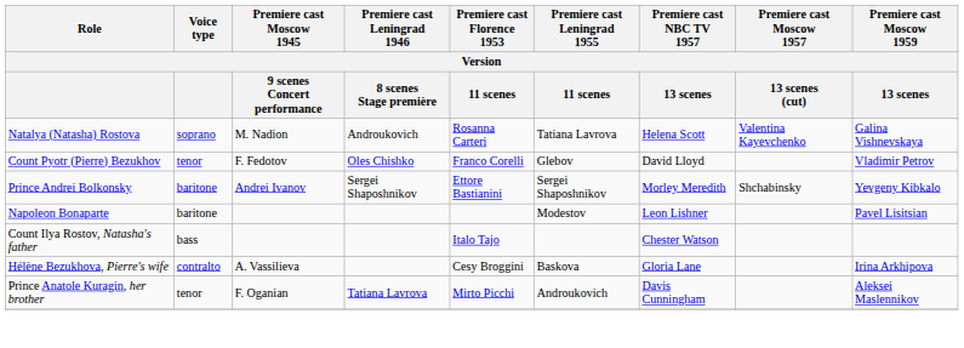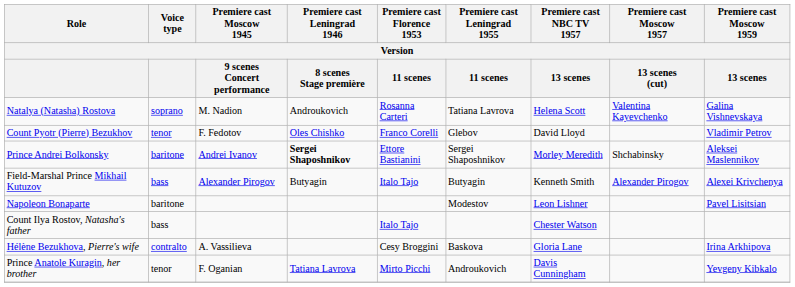Prince Andrei Bolkonsky | Premiere cast Leningrad 1946 / 8 scenes Stage première: normal -> bold
Prince Andrei Bolkonsky | Premiere cast Moscow 1959 / 13 scenes: Yevgeny Kibkalo -> Aleksei Maslennikov
+ row: Field-Marshal Prince Mikhail Kutuzov | bass | Alexander Pirogov | Butyagin | Italo Tajo | Butyagin | Kenneth Smith | Alexander Pirogov | Alexei Krivchenya
Prince Anatole Kuragin, her brother | Premiere cast Moscow 1959 / 13 scenes: Aleksei Maslennikov -> Yevgeny Kibkalo
